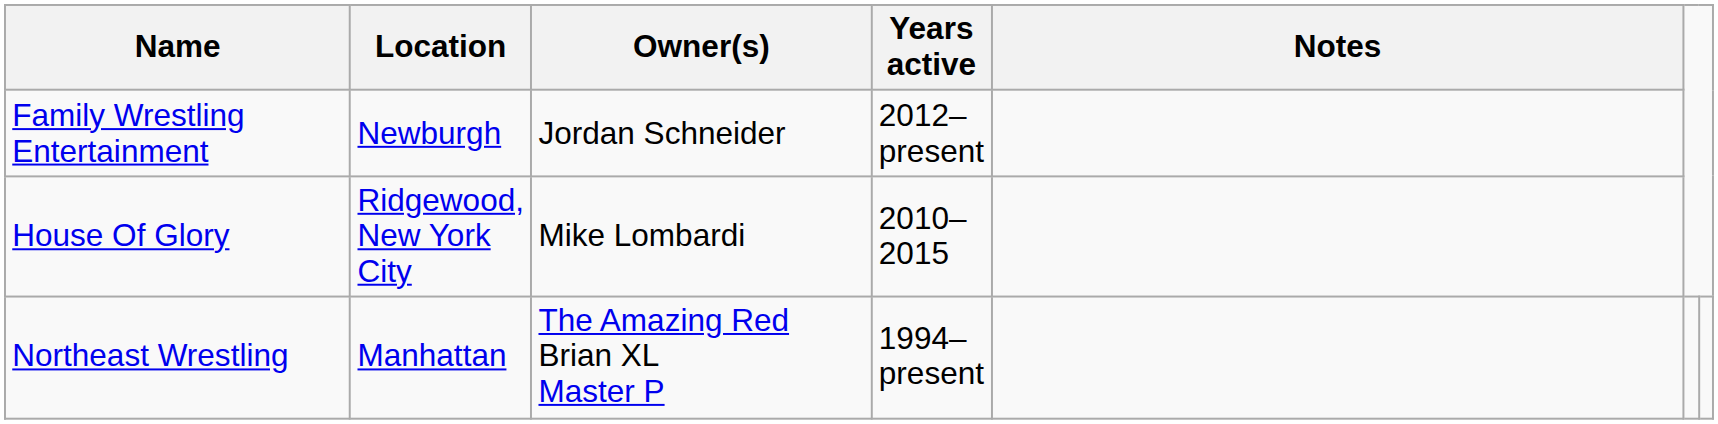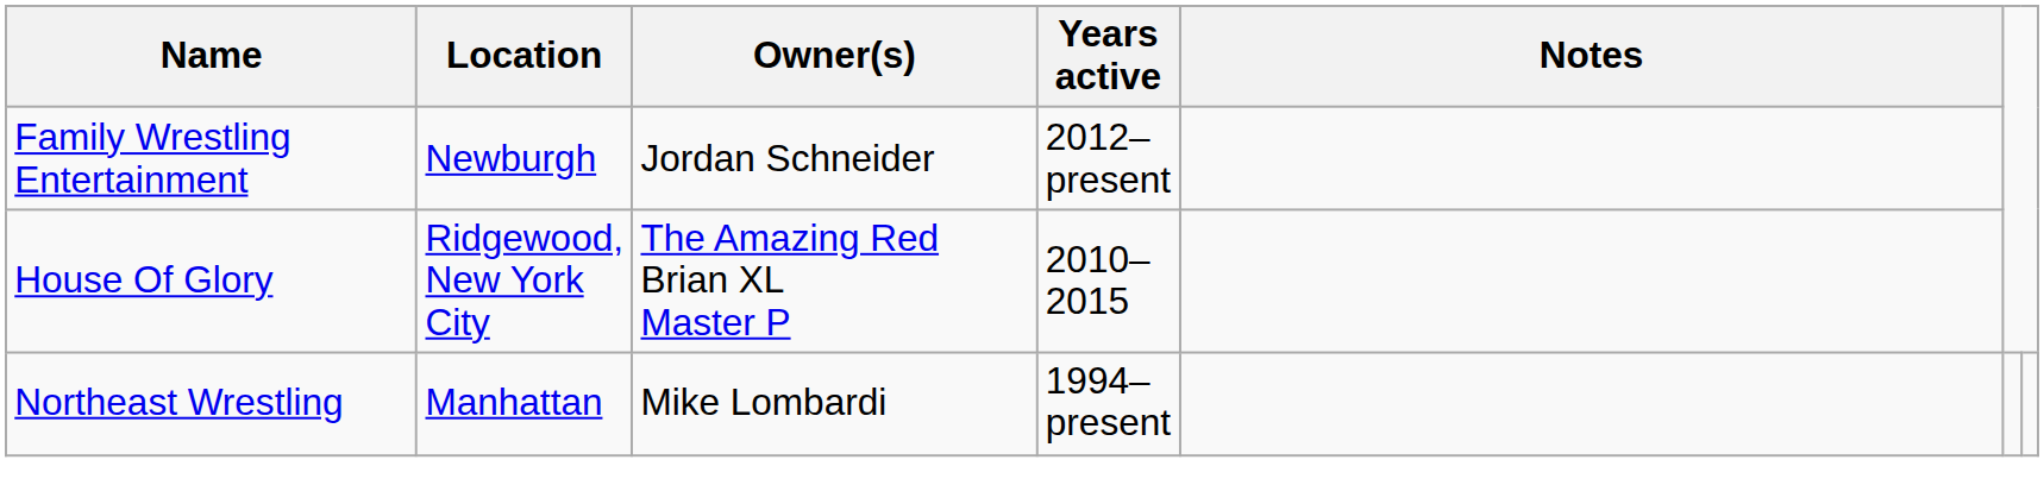House Of Glory | Owner(s): Mike Lombardi -> The Amazing Red Brian XL Master P
Northeast Wrestling | Owner(s): The Amazing Red Brian XL Master P -> Mike Lombardi
